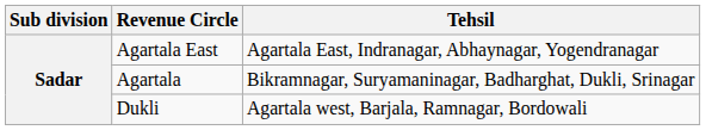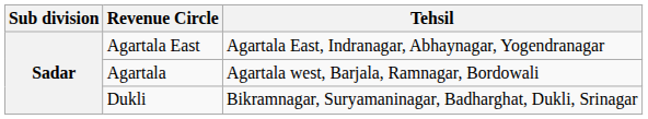Agartala | Tehsil: Bikramnagar, Suryamaninagar, Badharghat, Dukli, Srinagar -> Agartala west, Barjala, Ramnagar, Bordowali
Dukli | Tehsil: Agartala west, Barjala, Ramnagar, Bordowali -> Bikramnagar, Suryamaninagar, Badharghat, Dukli, Srinagar
